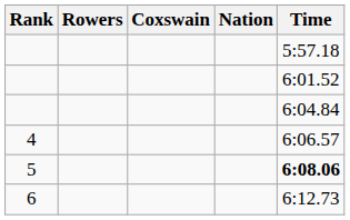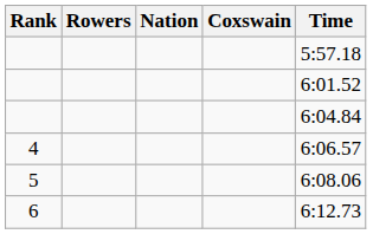columns swapped: Coxswain <-> Nation
5 | Time: bold -> normal
